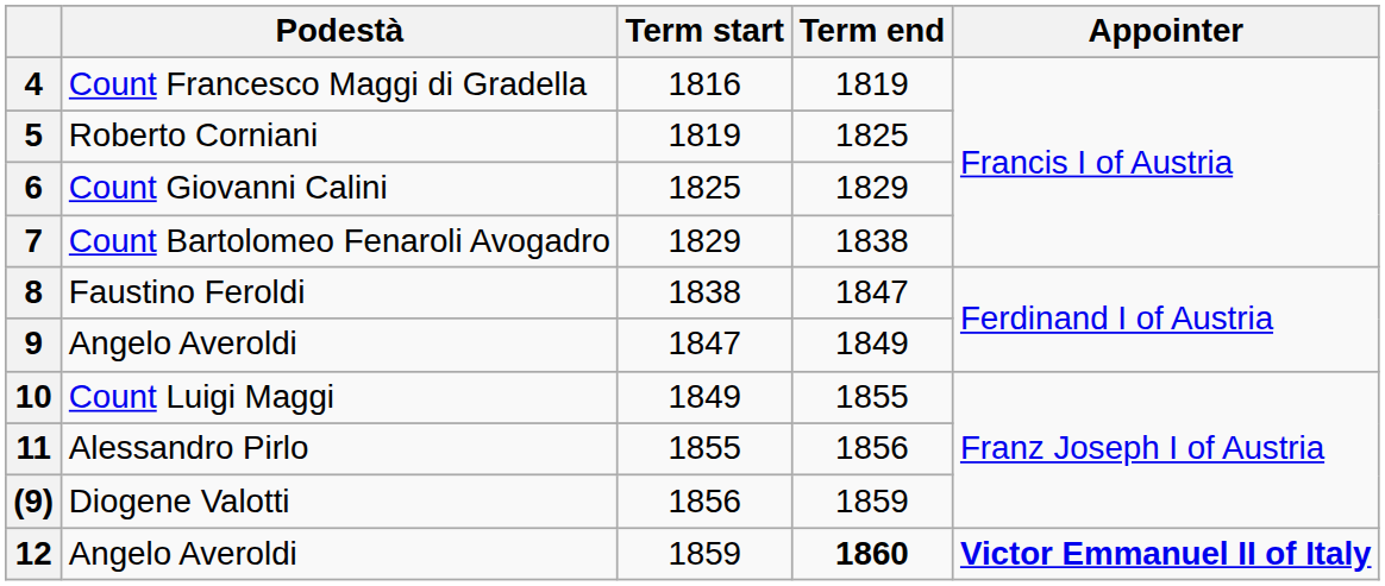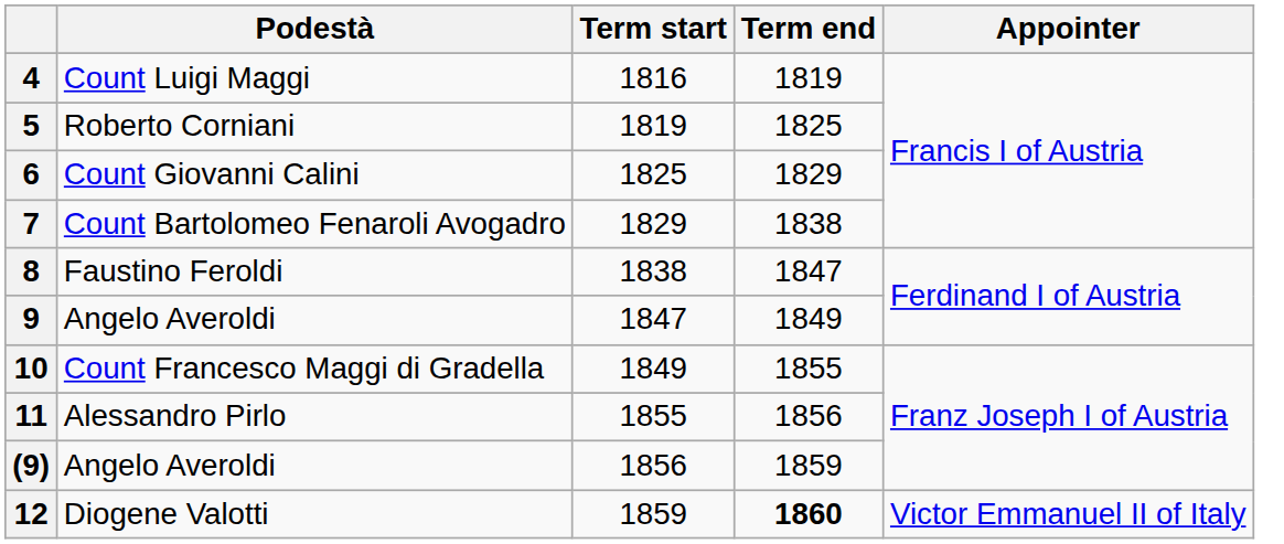4 | Podestà: Count Francesco Maggi di Gradella -> Count Luigi Maggi
10 | Podestà: Count Luigi Maggi -> Count Francesco Maggi di Gradella
(9) | Podestà: Diogene Valotti -> Angelo Averoldi
12 | Podestà: Angelo Averoldi -> Diogene Valotti
12 | Appointer: bold -> normal
